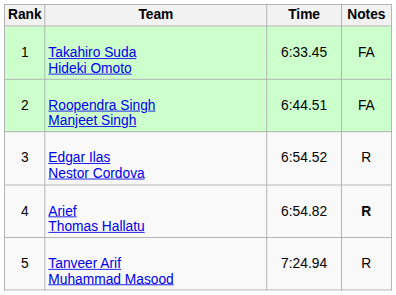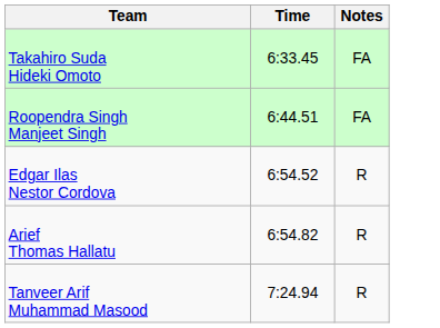- column: Rank | 1 | 2 | 3 | 4 | 5
Arief Thomas Hallatu | Notes: bold -> normal
